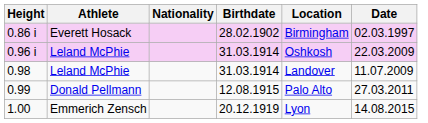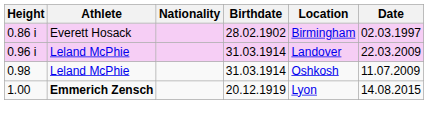0.96 i | Location: Oshkosh -> Landover
0.98 | Location: Landover -> Oshkosh
- row: 0.99 | Donald Pellmann | 12.08.1915 | Palo Alto | 27.03.2011
1.00 | Athlete: normal -> bold
